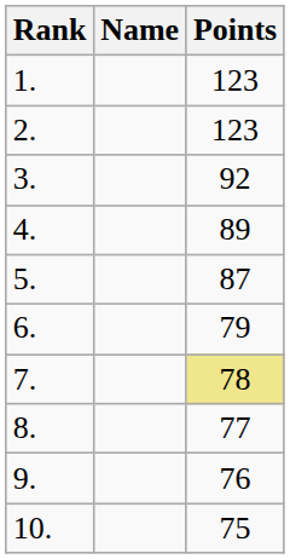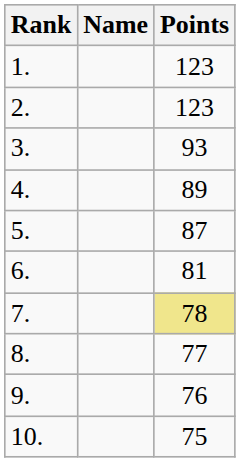3. | Points: 92 -> 93
6. | Points: 79 -> 81
